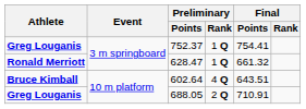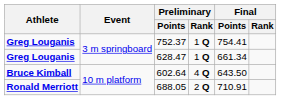628.47 | Athlete: Ronald Merriott -> Greg Louganis
628.47 | Final / Points: 661.32 -> 661.34
602.64 | Final / Points: 643.51 -> 643.50
688.05 | Athlete: Greg Louganis -> Ronald Merriott
